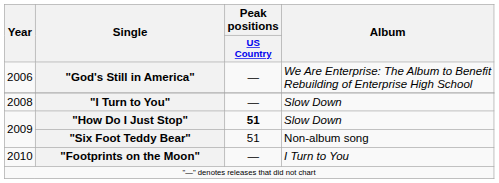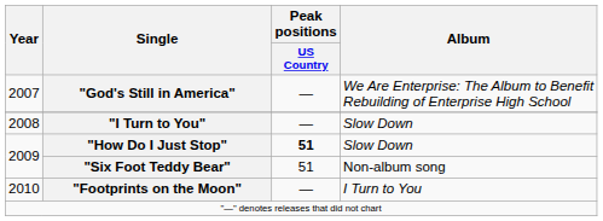"God's Still in America" | Year: 2006 -> 2007
